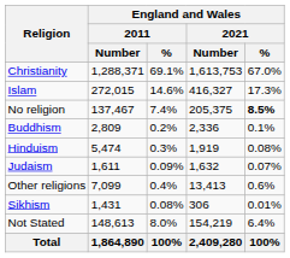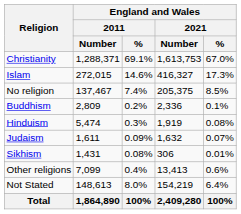No religion | England and Wales / 2021 / %: bold -> normal
rows swapped: Sikhism <-> Other religions
